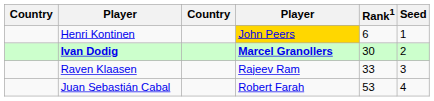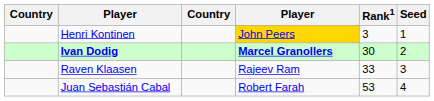Henri Kontinen | Rank1: 6 -> 3
